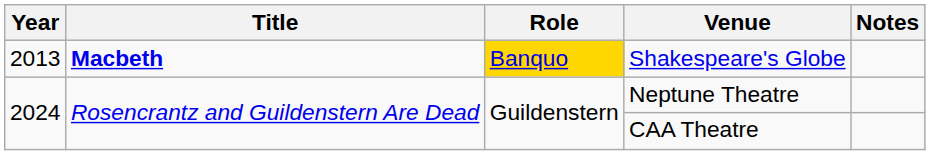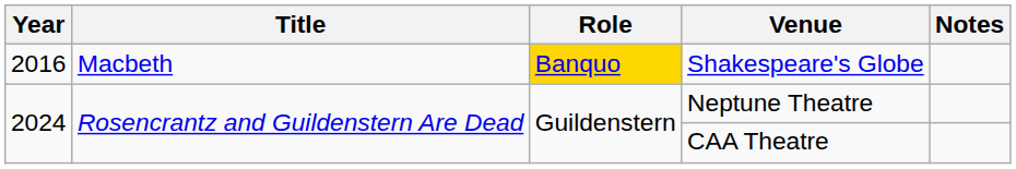Shakespeare's Globe | Year: 2013 -> 2016
Shakespeare's Globe | Title: bold -> normal
